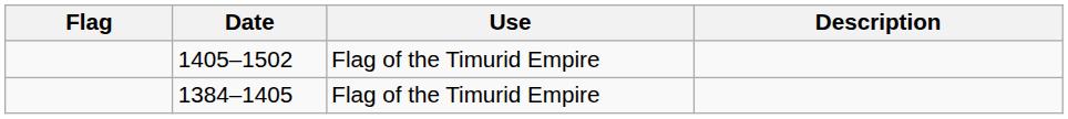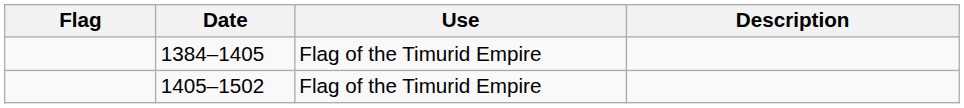rows swapped: 1384–1405 <-> 1405–1502
